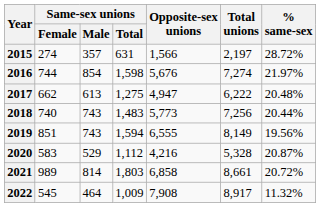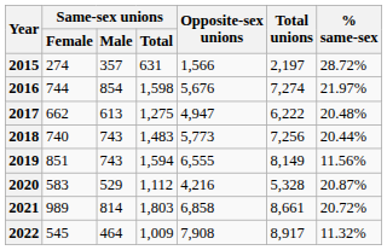2019 | % same-sex: 19.56% -> 11.56%
